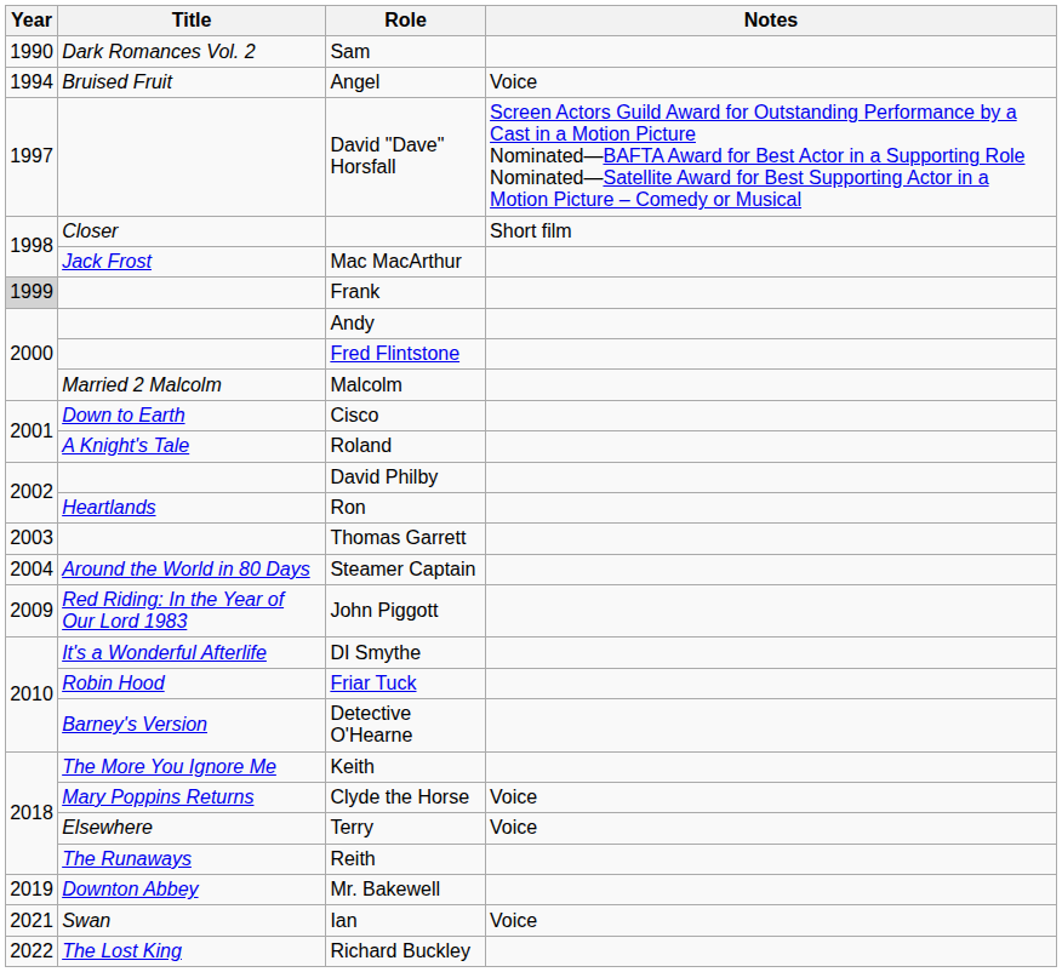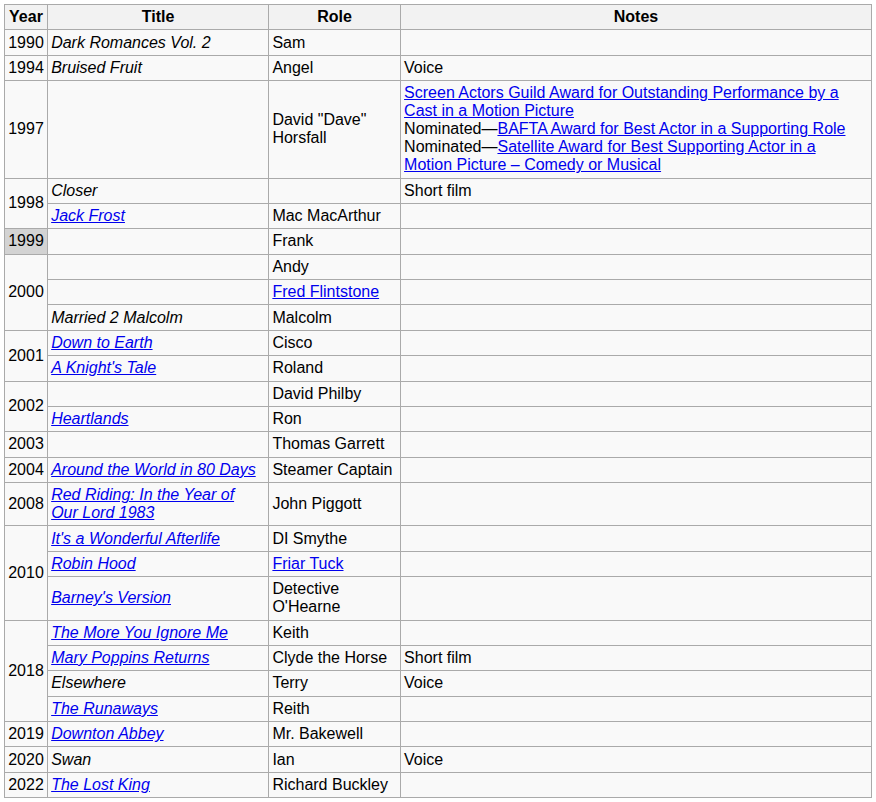John Piggott | Year: 2009 -> 2008
Clyde the Horse | Notes: Voice -> Short film
Ian | Year: 2021 -> 2020
